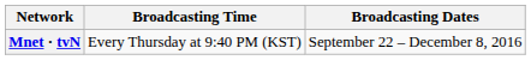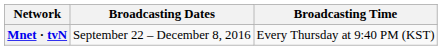columns swapped: Broadcasting Dates <-> Broadcasting Time
